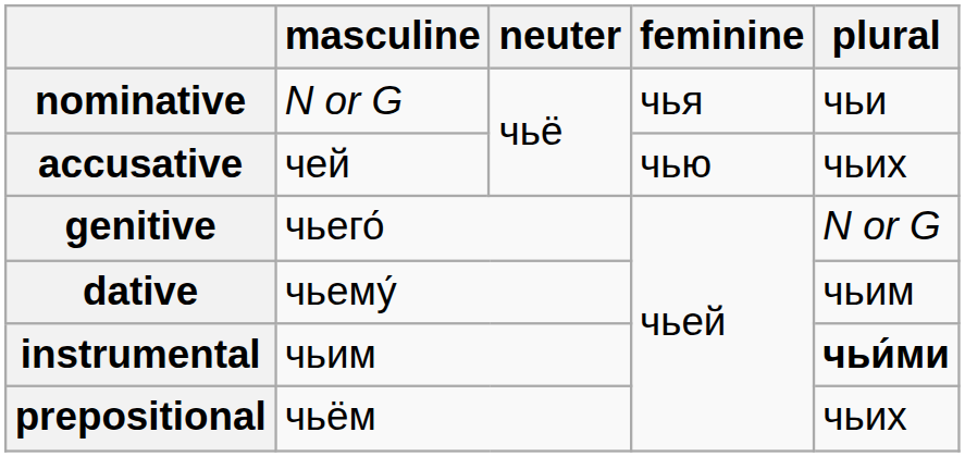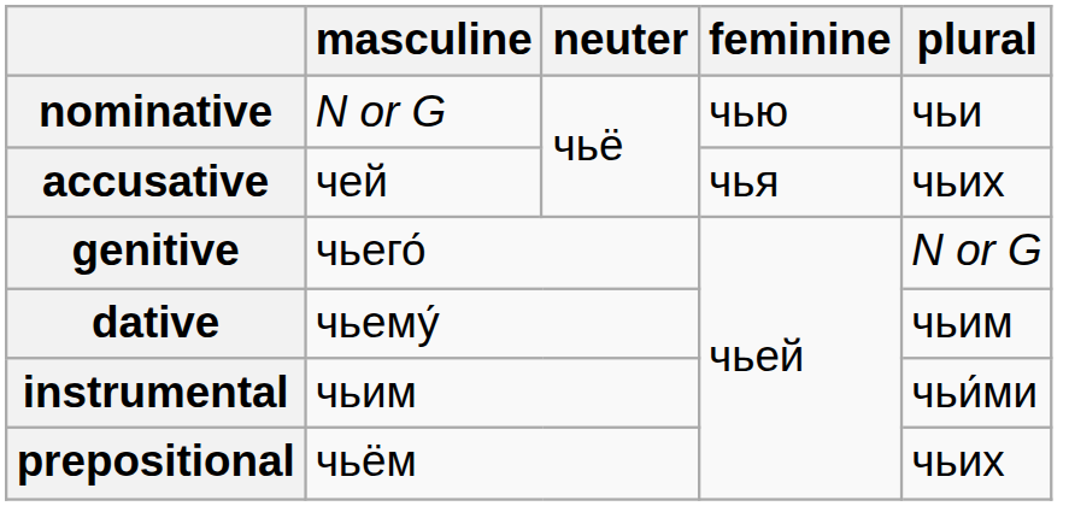nominative | feminine: чья -> чью
accusative | feminine: чью -> чья
instrumental | plural: bold -> normal
